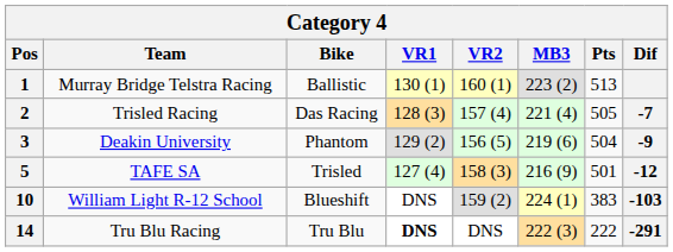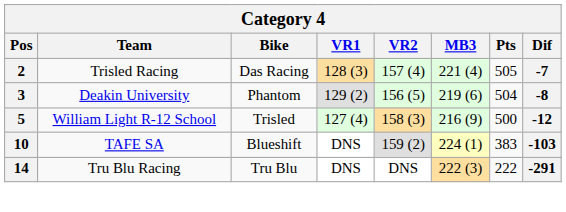- row: 1 | Murray Bridge Telstra Racing | Ballistic | 130 (1) | 160 (1) | 223 (2) | 513
3 | Dif: -9 -> -8
5 | Team: TAFE SA -> William Light R-12 School
5 | Pts: 501 -> 500
10 | Team: William Light R-12 School -> TAFE SA
14 | VR1: bold -> normal
